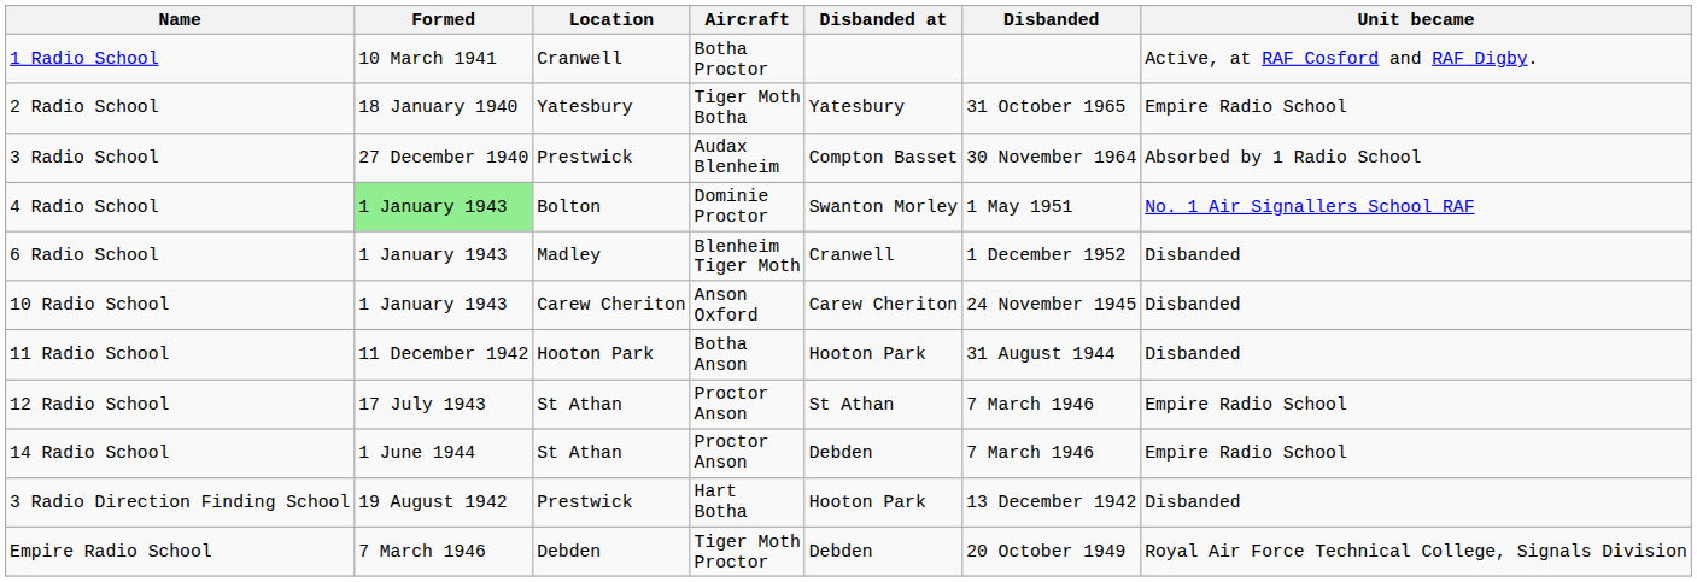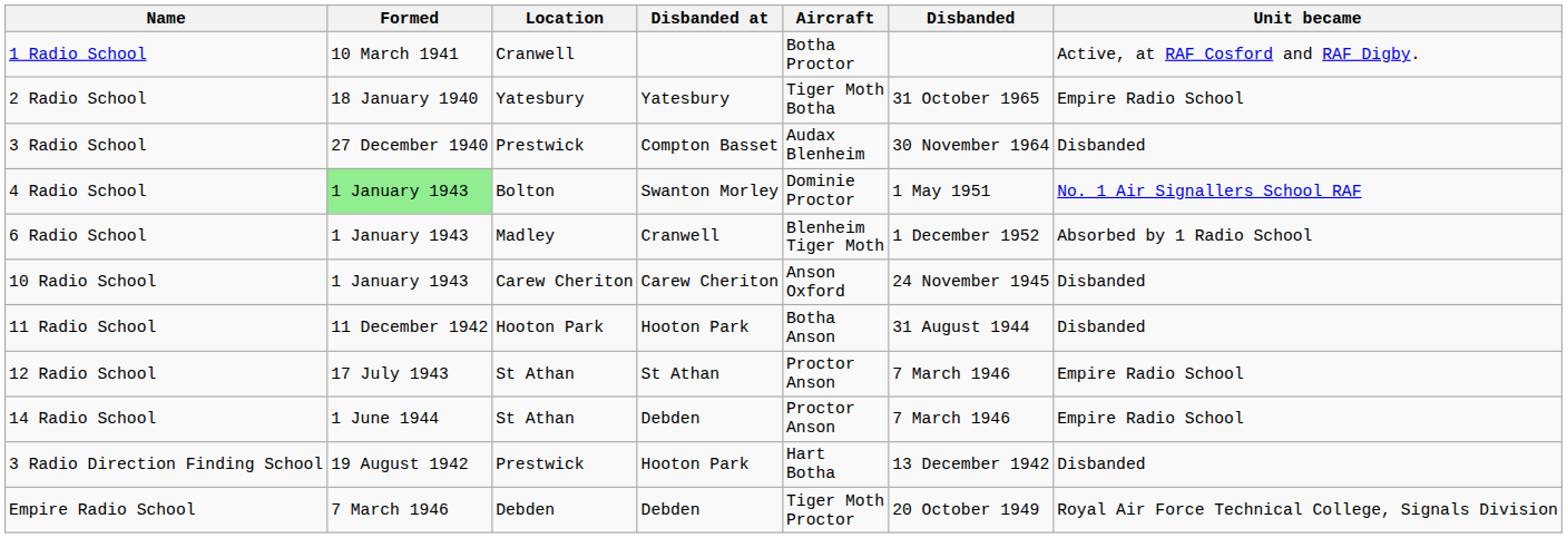columns swapped: Aircraft <-> Disbanded at
3 Radio School | Unit became: Absorbed by 1 Radio School -> Disbanded
6 Radio School | Unit became: Disbanded -> Absorbed by 1 Radio School
